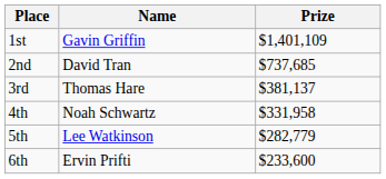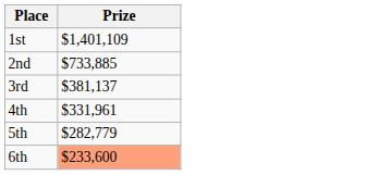- column: Name | Gavin Griffin | David Tran | Thomas Hare | Noah Schwartz | Lee Watkinson | Ervin Prifti
2nd | Prize: $737,685 -> $733,885
4th | Prize: $331,958 -> $331,961
6th | Prize: no background -> lightsalmon background
